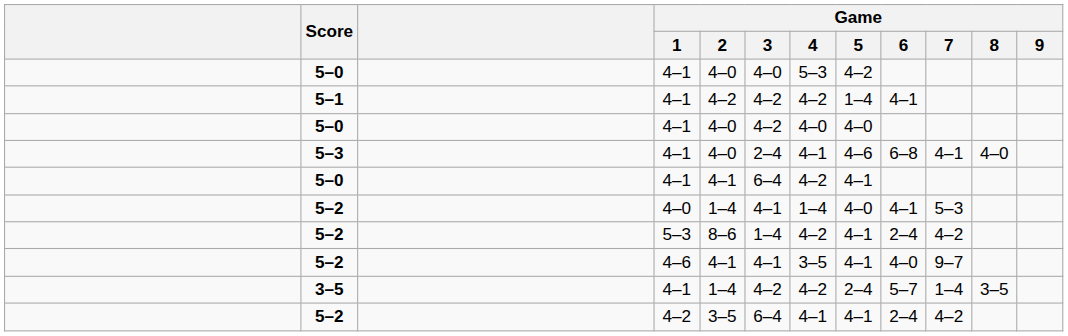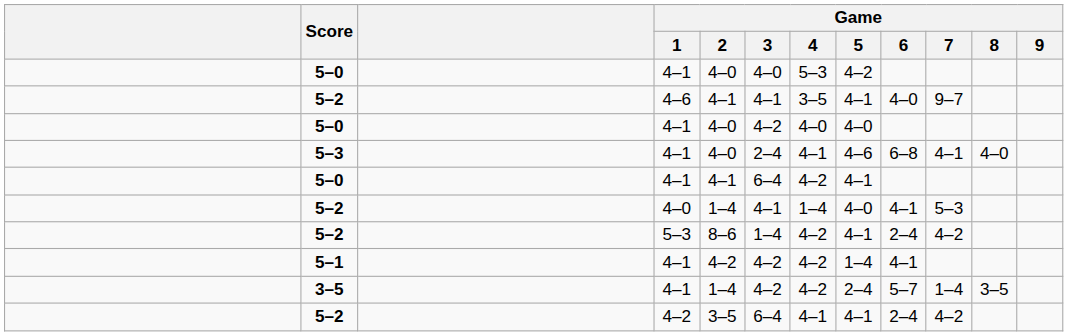rows swapped: 5–2 / 4–6 <-> 5–1
